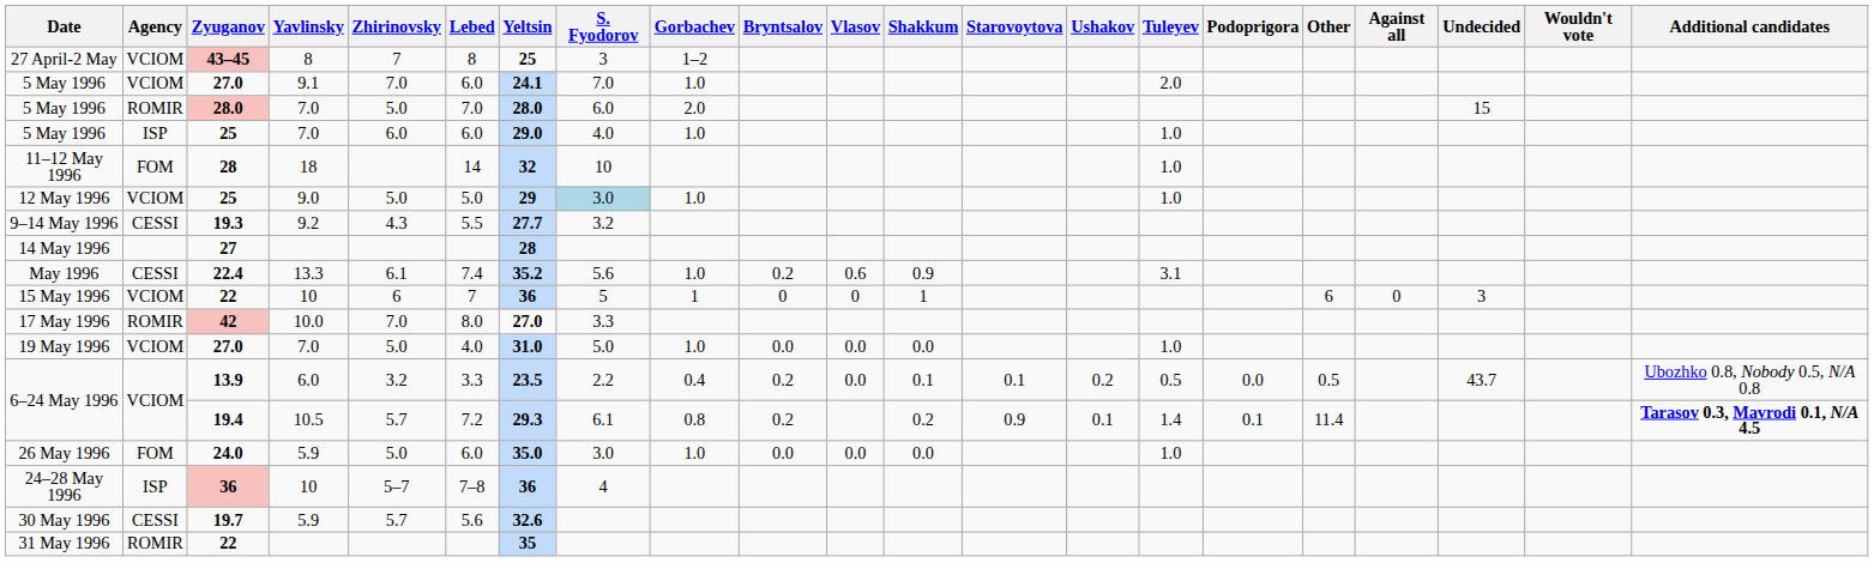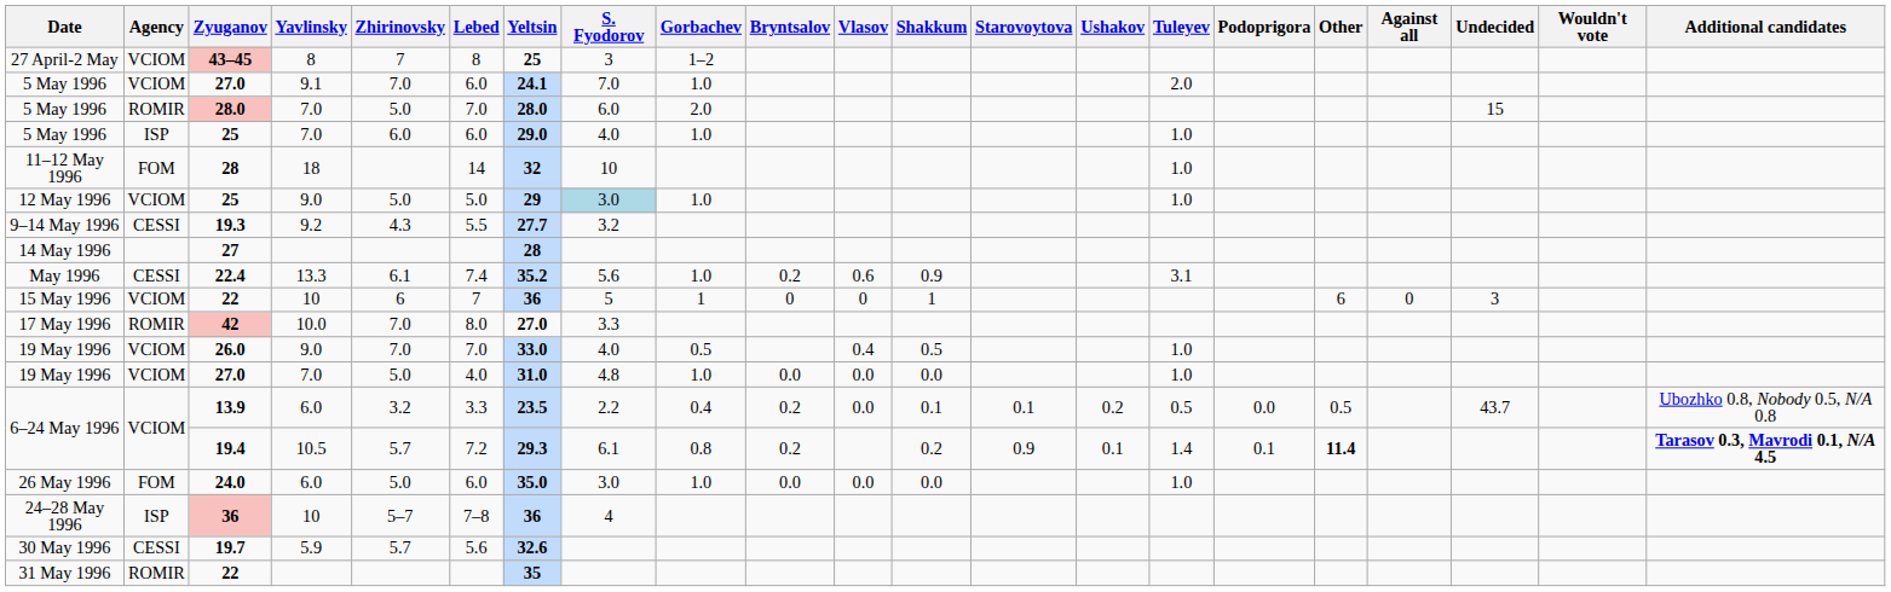+ row: 19 May 1996 | VCIOM | 26.0 | 9.0 | 7.0 | 7.0 | 33.0 | 4.0 | 0.5 | 0.4 | 0.5 | 1.0
19 May 1996 / 27.0 | S. Fyodorov: 5.0 -> 4.8
19.4 | Other: normal -> bold
24.0 | Yavlinsky: 5.9 -> 6.0
